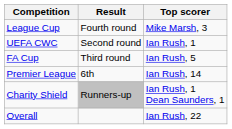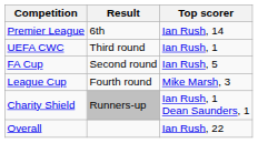rows swapped: Premier League <-> League Cup
UEFA CWC | Result: Second round -> Third round
FA Cup | Result: Third round -> Second round
